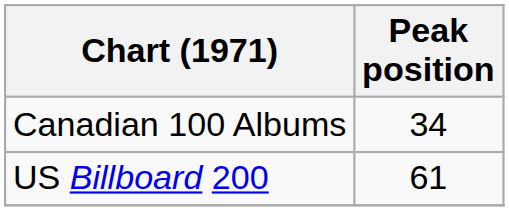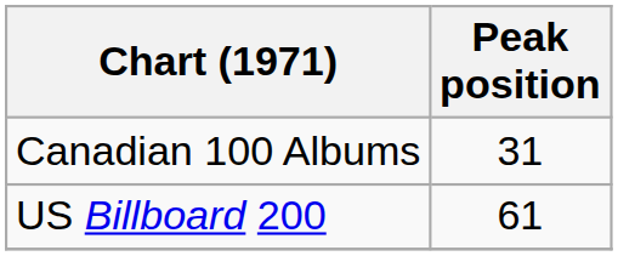Canadian 100 Albums | Peak position: 34 -> 31
